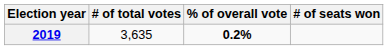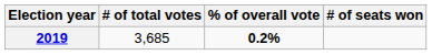2019 | # of total votes: 3,635 -> 3,685
